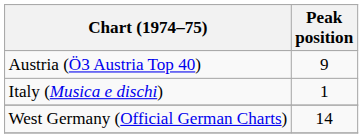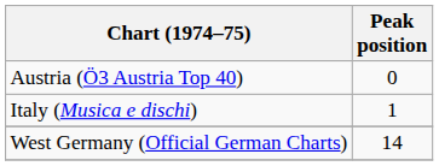Austria (Ö3 Austria Top 40) | Peak position: 9 -> 0
